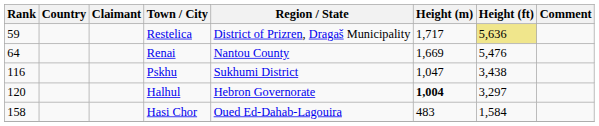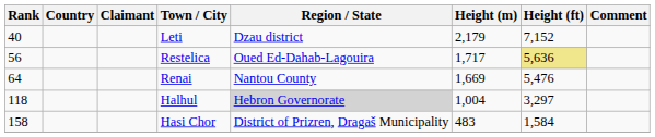+ row: 40 | Leti | Dzau district | 2,179 | 7,152
Restelica | Rank: 59 -> 56
Restelica | Region / State: District of Prizren, Dragaš Municipality -> Oued Ed-Dahab-Lagouira
- row: 116 | Pskhu | Sukhumi District | 1,047 | 3,438
Halhul | Rank: 120 -> 118
Halhul | Region / State: no background -> lightgrey background
Halhul | Height (m): bold -> normal
Hasi Chor | Region / State: Oued Ed-Dahab-Lagouira -> District of Prizren, Dragaš Municipality
